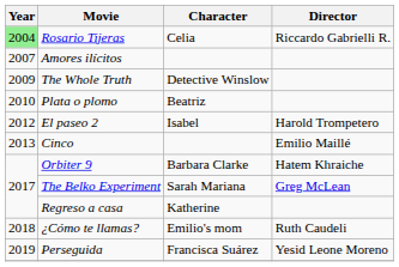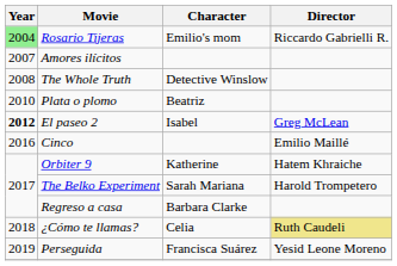Rosario Tijeras | Character: Celia -> Emilio's mom
The Whole Truth | Year: 2009 -> 2008
El paseo 2 | Year: normal -> bold
El paseo 2 | Director: Harold Trompetero -> Greg McLean
Cinco | Year: 2013 -> 2016
Orbiter 9 | Character: Barbara Clarke -> Katherine
The Belko Experiment | Director: Greg McLean -> Harold Trompetero
Regreso a casa | Character: Katherine -> Barbara Clarke
¿Cómo te llamas? | Character: Emilio's mom -> Celia
¿Cómo te llamas? | Director: no background -> khaki background
